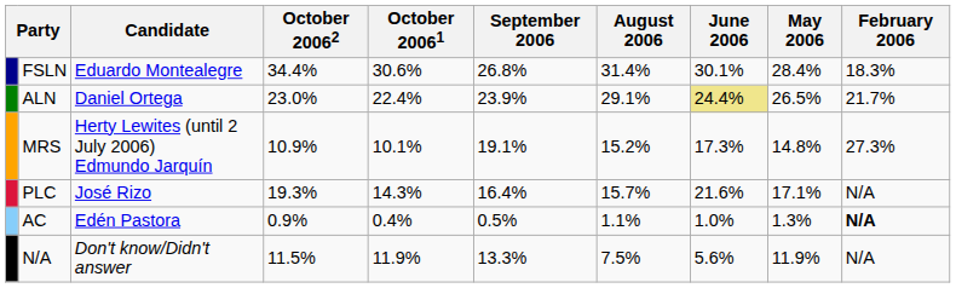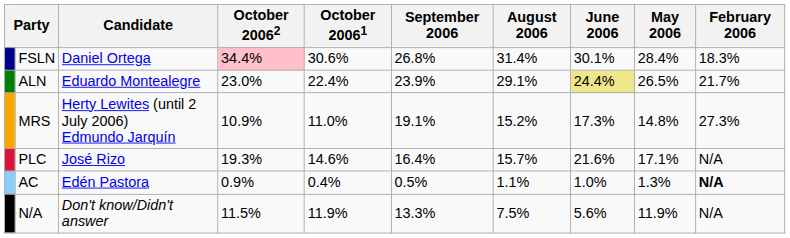FSLN | Candidate: Eduardo Montealegre -> Daniel Ortega
FSLN | October 20062: no background -> pink background
ALN | Candidate: Daniel Ortega -> Eduardo Montealegre
MRS | October 20061: 10.1% -> 11.0%
PLC | October 20061: 14.3% -> 14.6%
